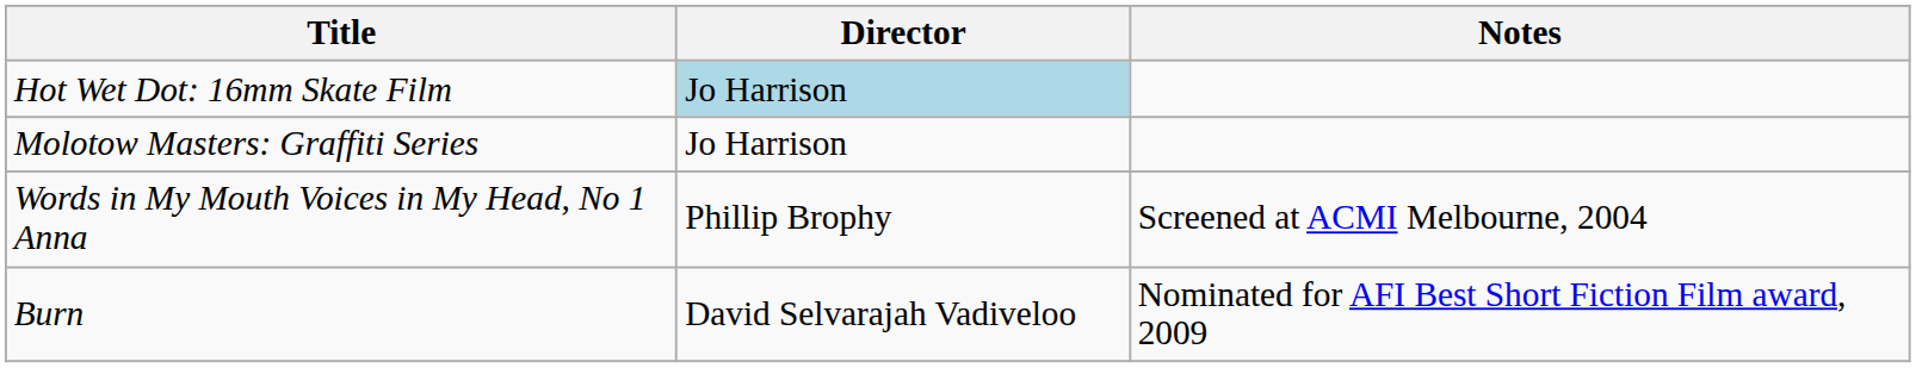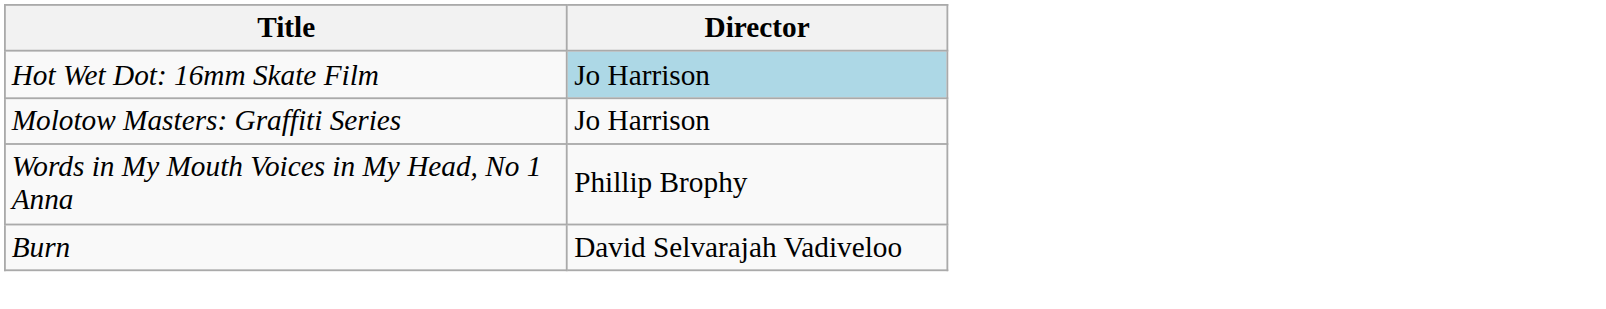- column: Notes | Screened at ACMI Melbourne, 2004 | Nominated for AFI Best Short Fiction Film award, 2009
